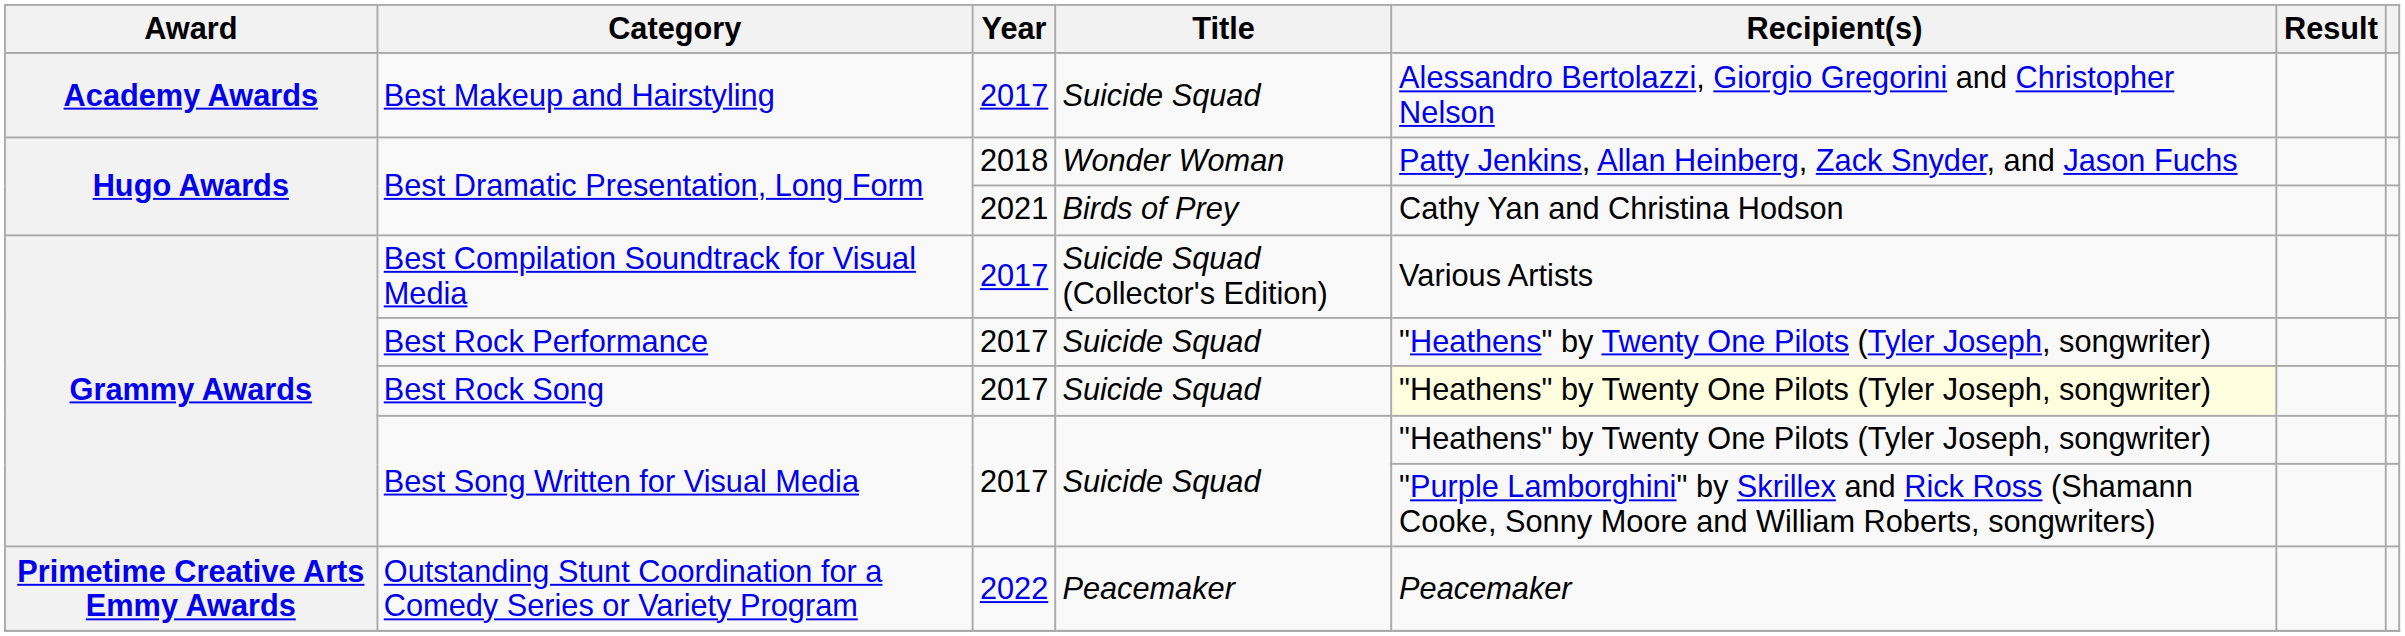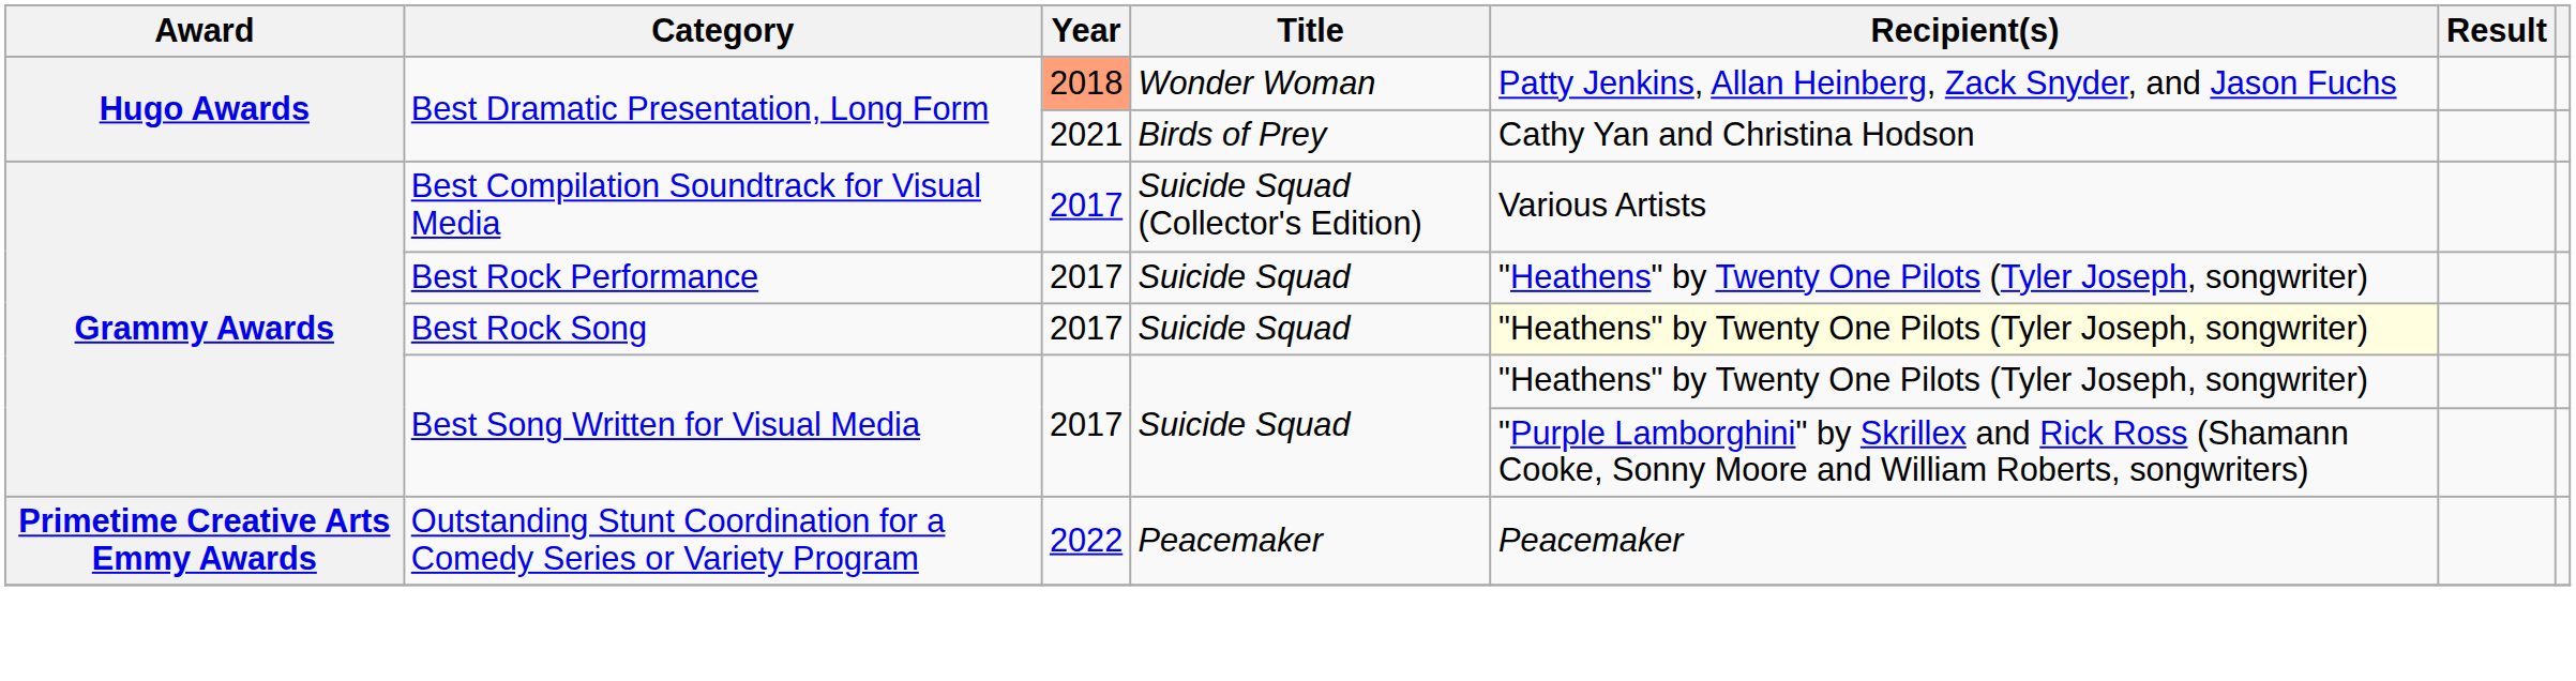- row: Academy Awards | Best Makeup and Hairstyling | 2017 | Suicide Squad | Alessandro Bertolazzi, Giorgio Gregorini and Christopher Nelson
Best Dramatic Presentation, Long Form / Wonder Woman | Year: no background -> lightsalmon background
